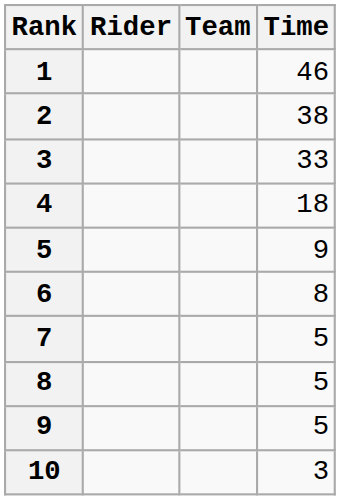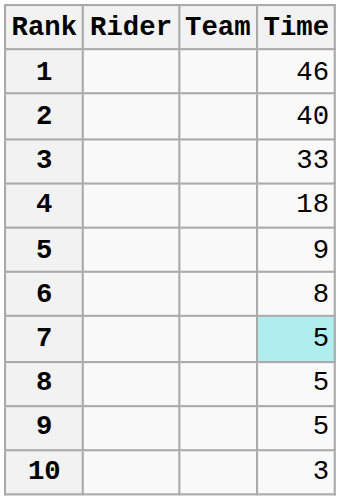2 | Time: 38 -> 40
7 | Time: no background -> paleturquoise background
